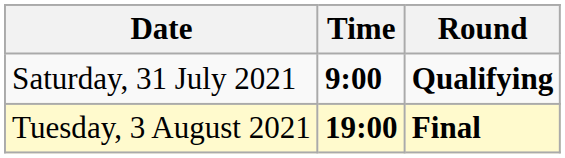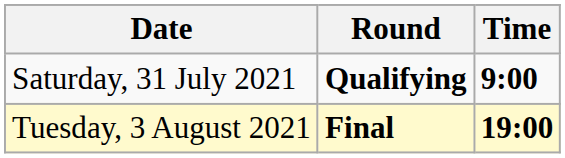columns swapped: Time <-> Round
